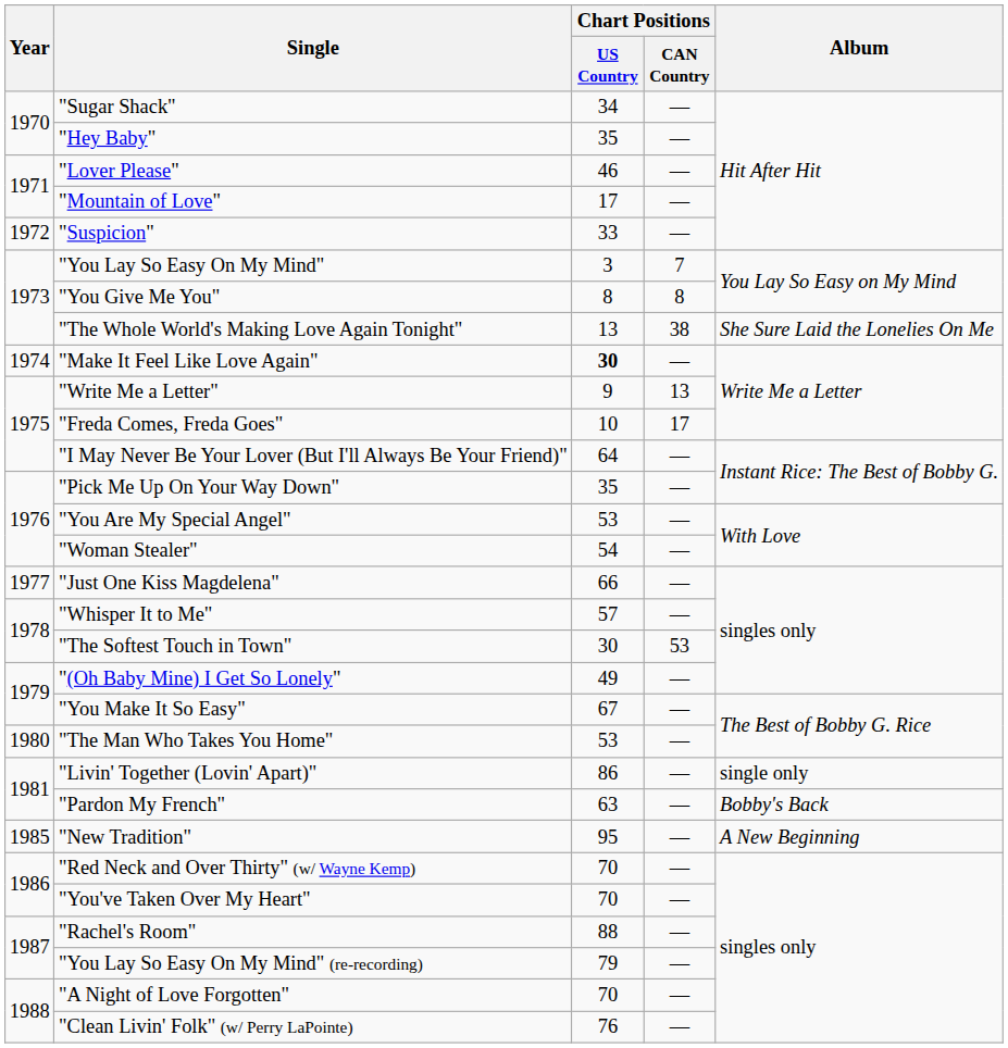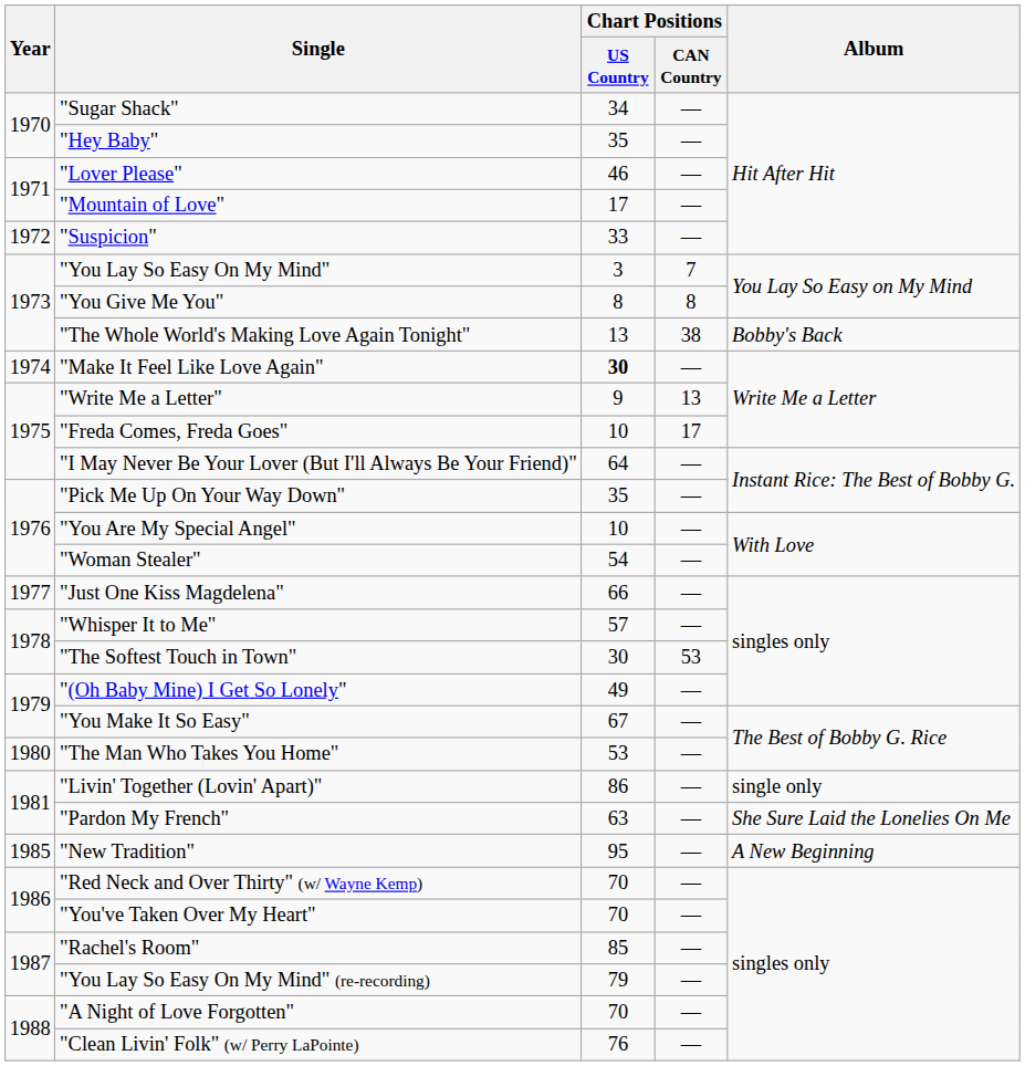"The Whole World's Making Love Again Tonight" | Album: She Sure Laid the Lonelies On Me -> Bobby's Back
"You Are My Special Angel" | Chart Positions / US Country: 53 -> 10
"Pardon My French" | Album: Bobby's Back -> She Sure Laid the Lonelies On Me
"Rachel's Room" | Chart Positions / US Country: 88 -> 85
